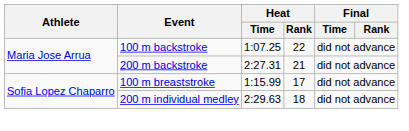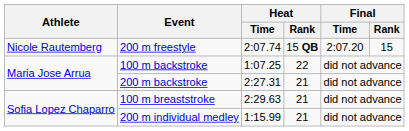+ row: Nicole Rautemberg | 200 m freestyle | 2:07.74 | 15 QB | 2:07.20 | 15
100 m breaststroke | Heat / Time: 1:15.99 -> 2:29.63
100 m breaststroke | Heat / Rank: 17 -> 21
200 m individual medley | Heat / Time: 2:29.63 -> 1:15.99
200 m individual medley | Heat / Rank: 18 -> 21
